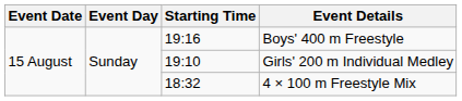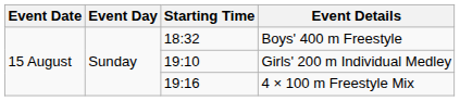Boys' 400 m Freestyle | Starting Time: 19:16 -> 18:32
4 × 100 m Freestyle Mix | Starting Time: 18:32 -> 19:16
